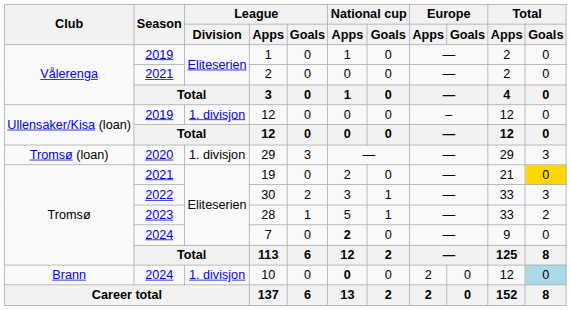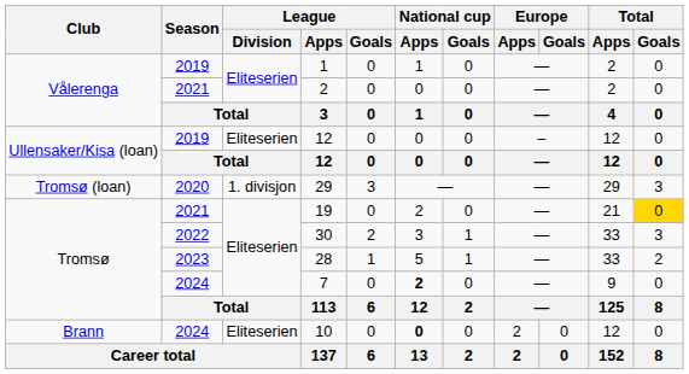2019 / 12 | League / Division: 1. divisjon -> Eliteserien
10 | League / Division: 1. divisjon -> Eliteserien
10 | Total / Goals: lightblue background -> no background
